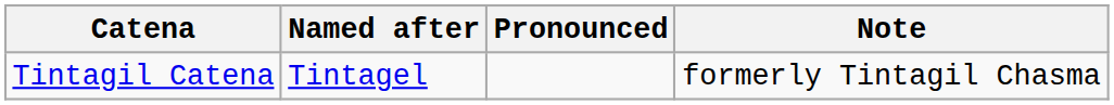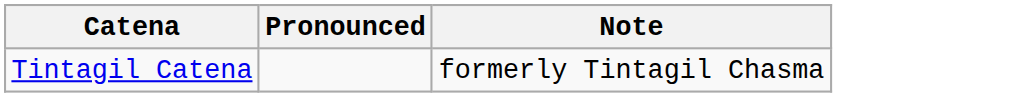- column: Named after | Tintagel
